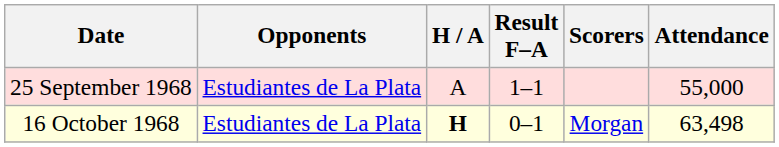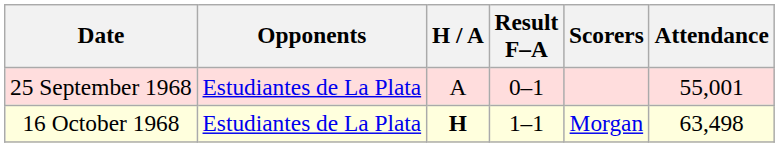25 September 1968 | Result F–A: 1–1 -> 0–1
25 September 1968 | Attendance: 55,000 -> 55,001
16 October 1968 | Result F–A: 0–1 -> 1–1
